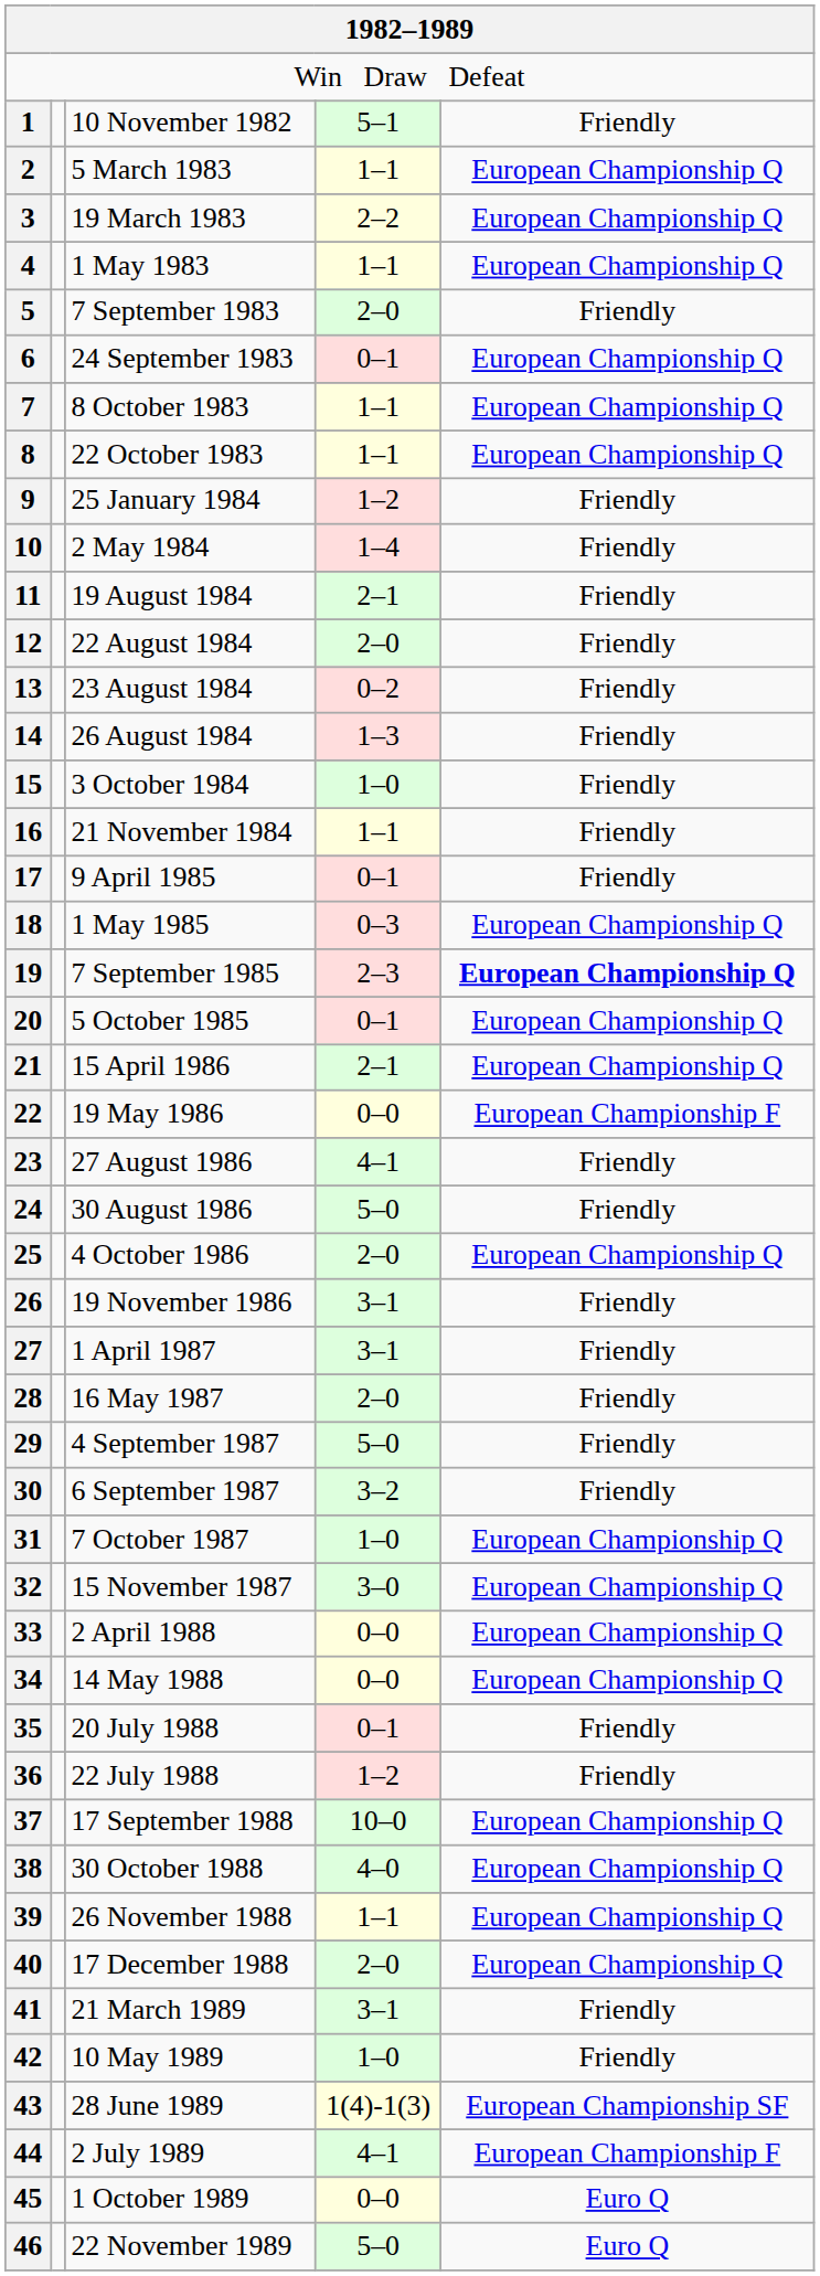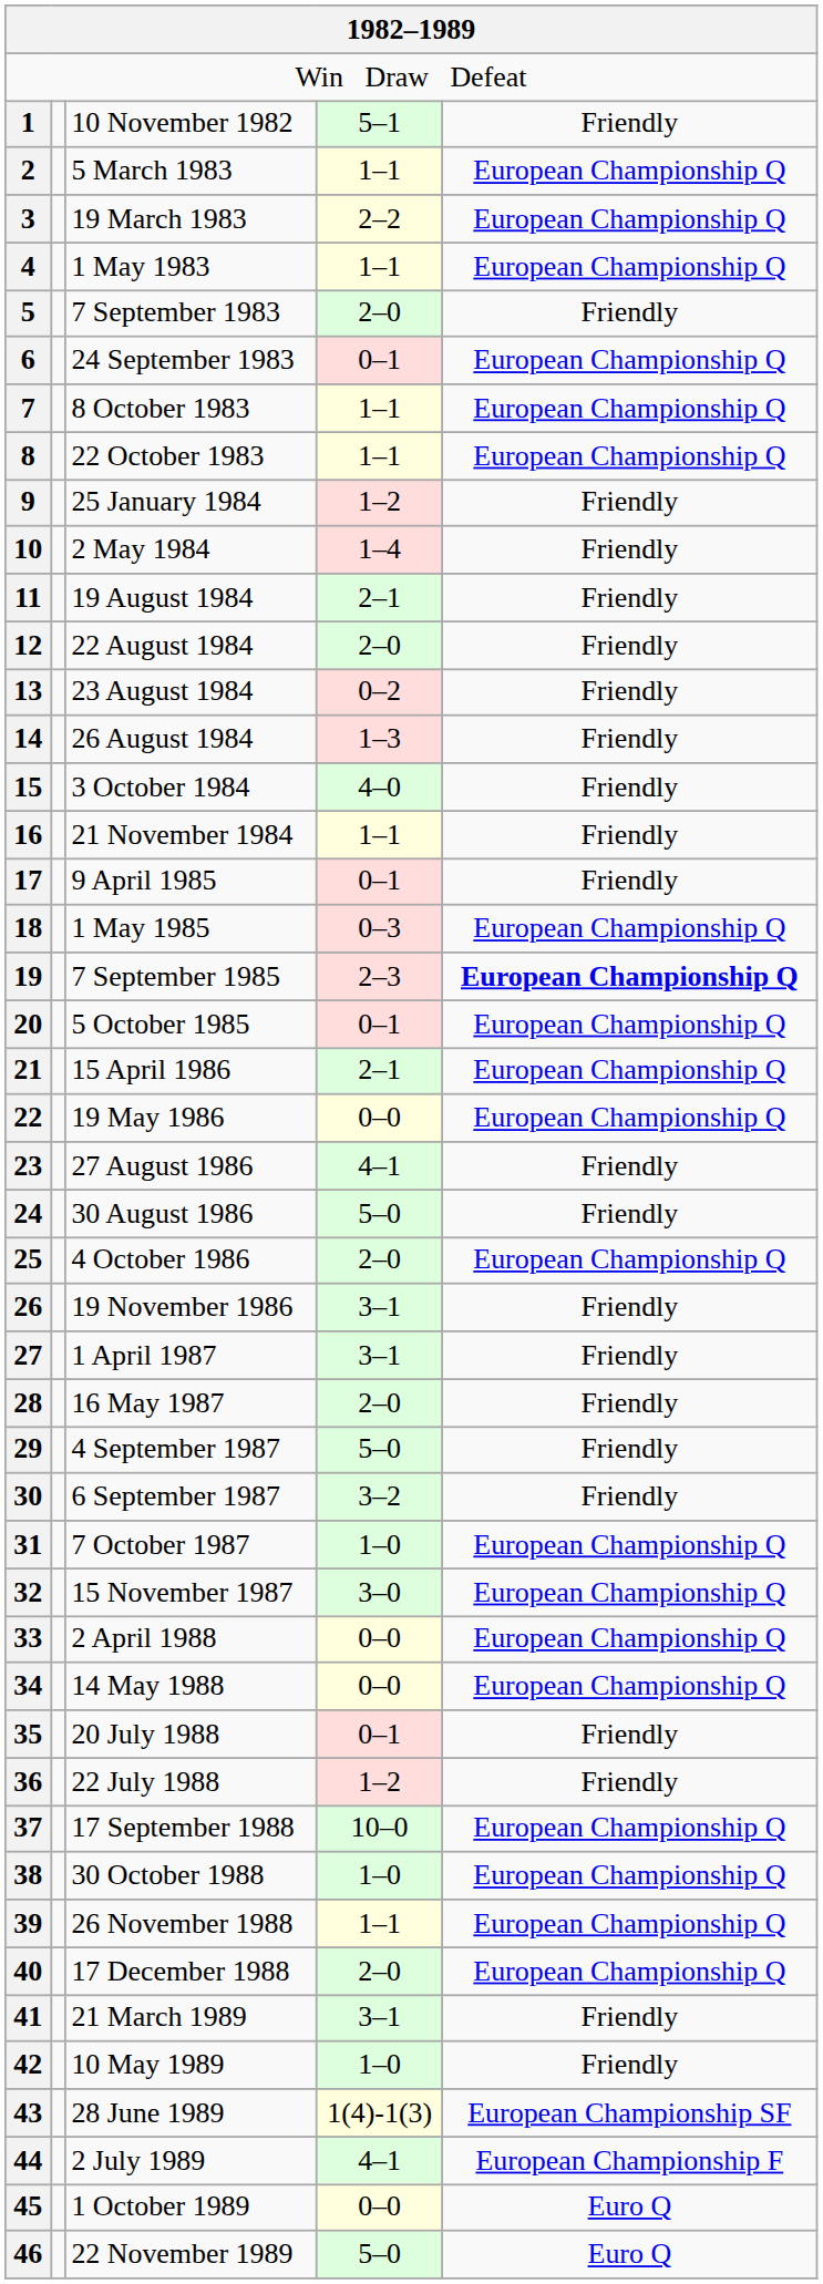15 | column 4: 1–0 -> 4–0
22 | column 5: European Championship F -> European Championship Q
38 | column 4: 4–0 -> 1–0
